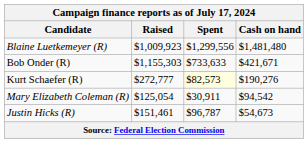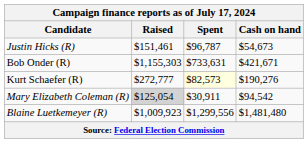rows swapped: Justin Hicks (R) <-> Blaine Luetkemeyer (R)
Bob Onder (R) | Spent: $733,633 -> $733,631
Mary Elizabeth Coleman (R) | Raised: no background -> lightgrey background
